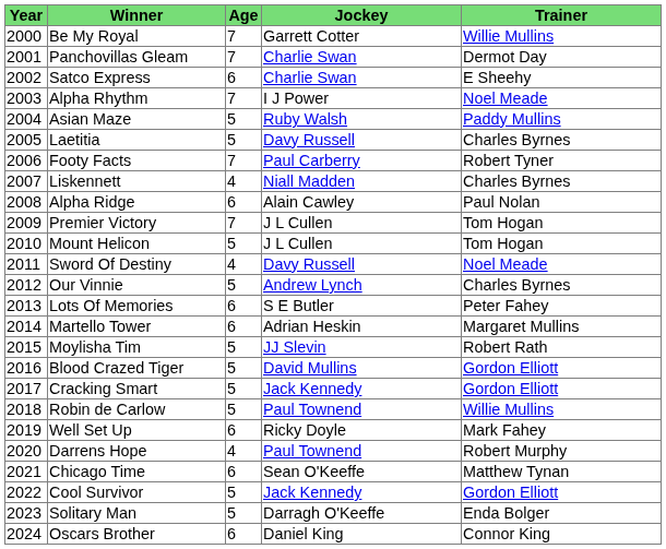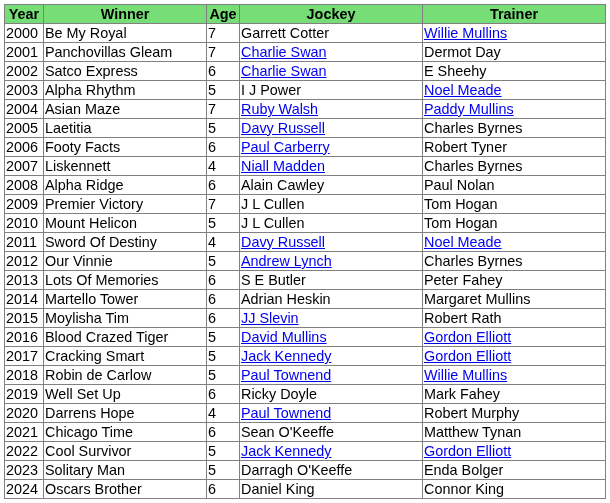Alpha Rhythm | Age: 7 -> 5
Asian Maze | Age: 5 -> 7
Footy Facts | Age: 7 -> 6
Moylisha Tim | Age: 5 -> 6
